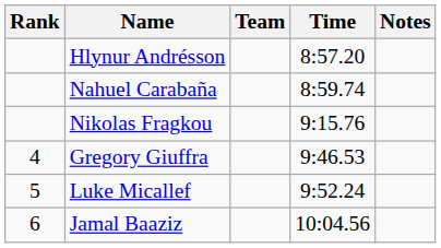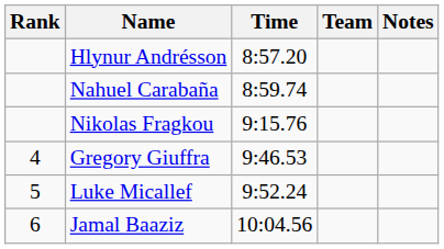columns swapped: Team <-> Time
